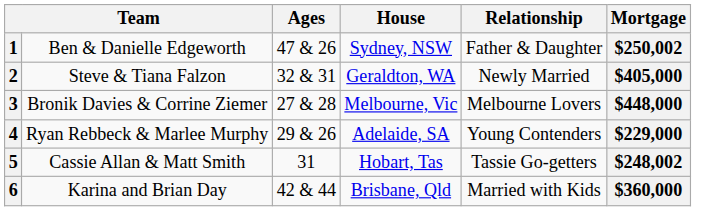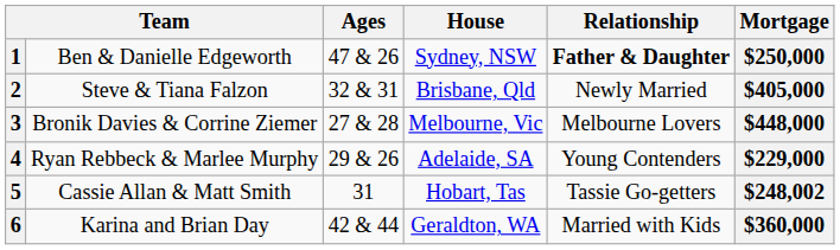1 | Relationship: normal -> bold
1 | Mortgage: $250,002 -> $250,000
2 | House: Geraldton, WA -> Brisbane, Qld
6 | House: Brisbane, Qld -> Geraldton, WA
